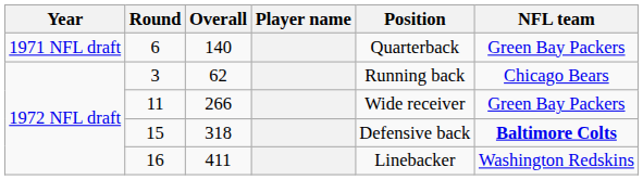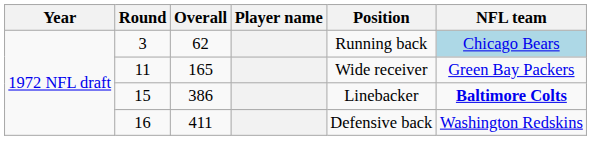- row: 1971 NFL draft | 6 | 140 | Quarterback | Green Bay Packers
3 | NFL team: no background -> lightblue background
11 | Overall: 266 -> 165
15 | Overall: 318 -> 386
15 | Position: Defensive back -> Linebacker
16 | Position: Linebacker -> Defensive back
